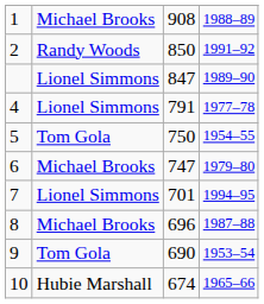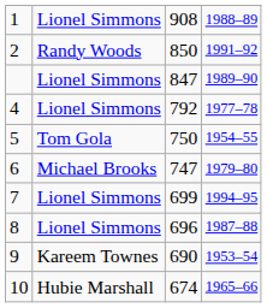1 | column 2: Michael Brooks -> Lionel Simmons
4 | column 3: 791 -> 792
7 | column 3: 701 -> 699
8 | column 2: Michael Brooks -> Lionel Simmons
9 | column 2: Tom Gola -> Kareem Townes
